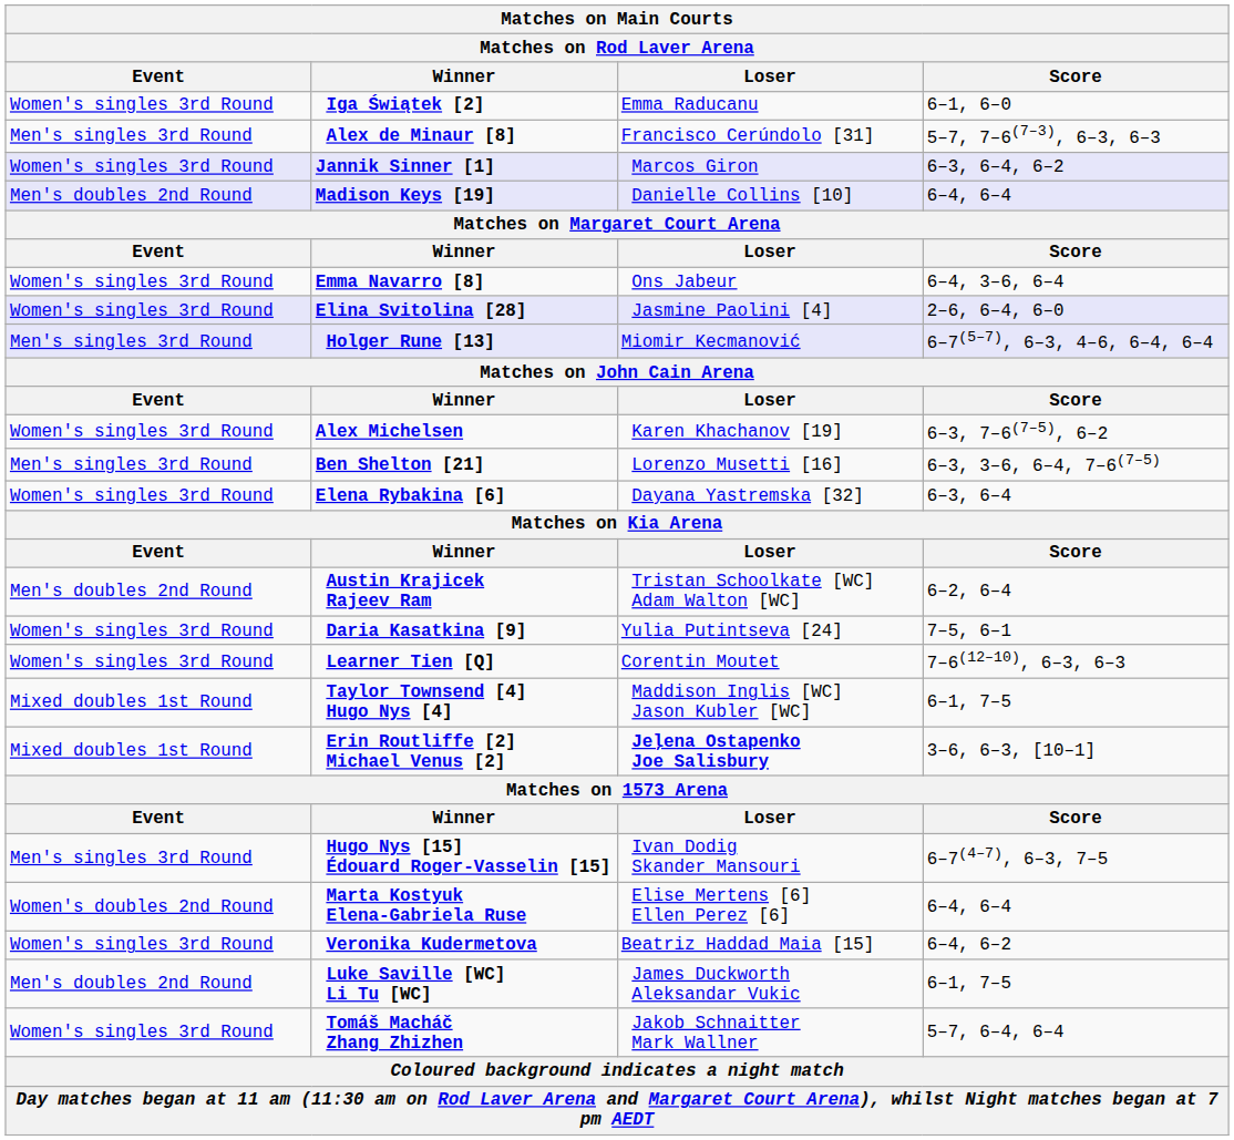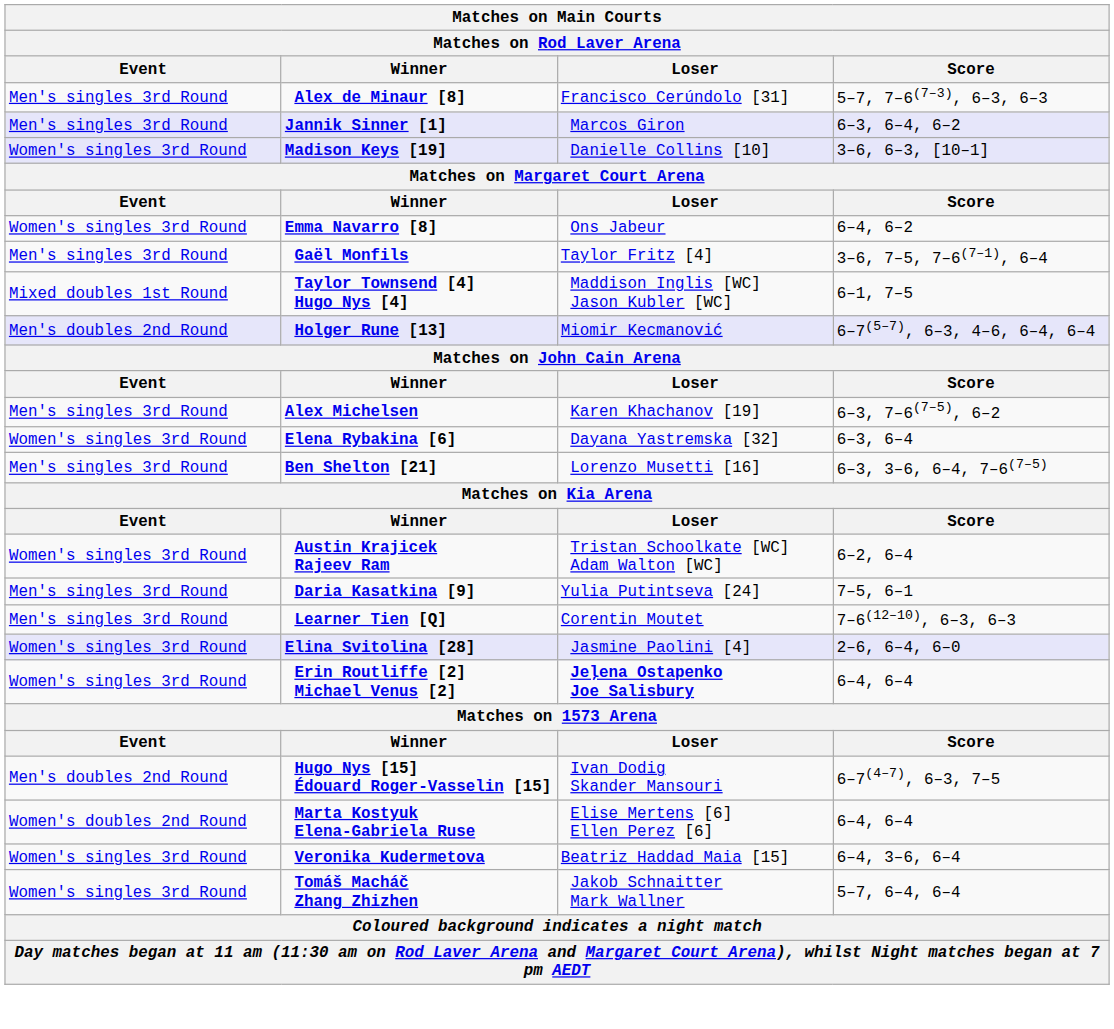- row: Women's singles 3rd Round | Iga Świątek [2] | Emma Raducanu | 6–1, 6–0
Jannik Sinner [1] | Event: Women's singles 3rd Round -> Men's singles 3rd Round
Madison Keys [19] | Event: Men's doubles 2nd Round -> Women's singles 3rd Round
Madison Keys [19] | Score: 6–4, 6–4 -> 3–6, 6–3, [10–1]
Emma Navarro [8] | Score: 6–4, 3–6, 6–4 -> 6–4, 6–2
+ row: Men's singles 3rd Round | Gaël Monfils | Taylor Fritz [4] | 3–6, 7–5, 7–6(7–1), 6–4
rows swapped: Elina Svitolina [28] <-> Taylor Townsend [4] Hugo Nys [4]
Holger Rune [13] | Event: Men's singles 3rd Round -> Men's doubles 2nd Round
Alex Michelsen | Event: Women's singles 3rd Round -> Men's singles 3rd Round
rows swapped: Elena Rybakina [6] <-> Ben Shelton [21]
Austin Krajicek Rajeev Ram | Event: Men's doubles 2nd Round -> Women's singles 3rd Round
Daria Kasatkina [9] | Event: Women's singles 3rd Round -> Men's singles 3rd Round
Learner Tien [Q] | Event: Women's singles 3rd Round -> Men's singles 3rd Round
Erin Routliffe [2] Michael Venus [2] | Event: Mixed doubles 1st Round -> Women's singles 3rd Round
Erin Routliffe [2] Michael Venus [2] | Score: 3–6, 6–3, [10–1] -> 6–4, 6–4
Hugo Nys [15] Édouard Roger-Vasselin [15] | Event: Men's singles 3rd Round -> Men's doubles 2nd Round
Veronika Kudermetova | Score: 6–4, 6–2 -> 6–4, 3–6, 6–4
- row: Men's doubles 2nd Round | Luke Saville [WC] Li Tu [WC] | James Duckworth Aleksandar Vukic | 6–1, 7–5
